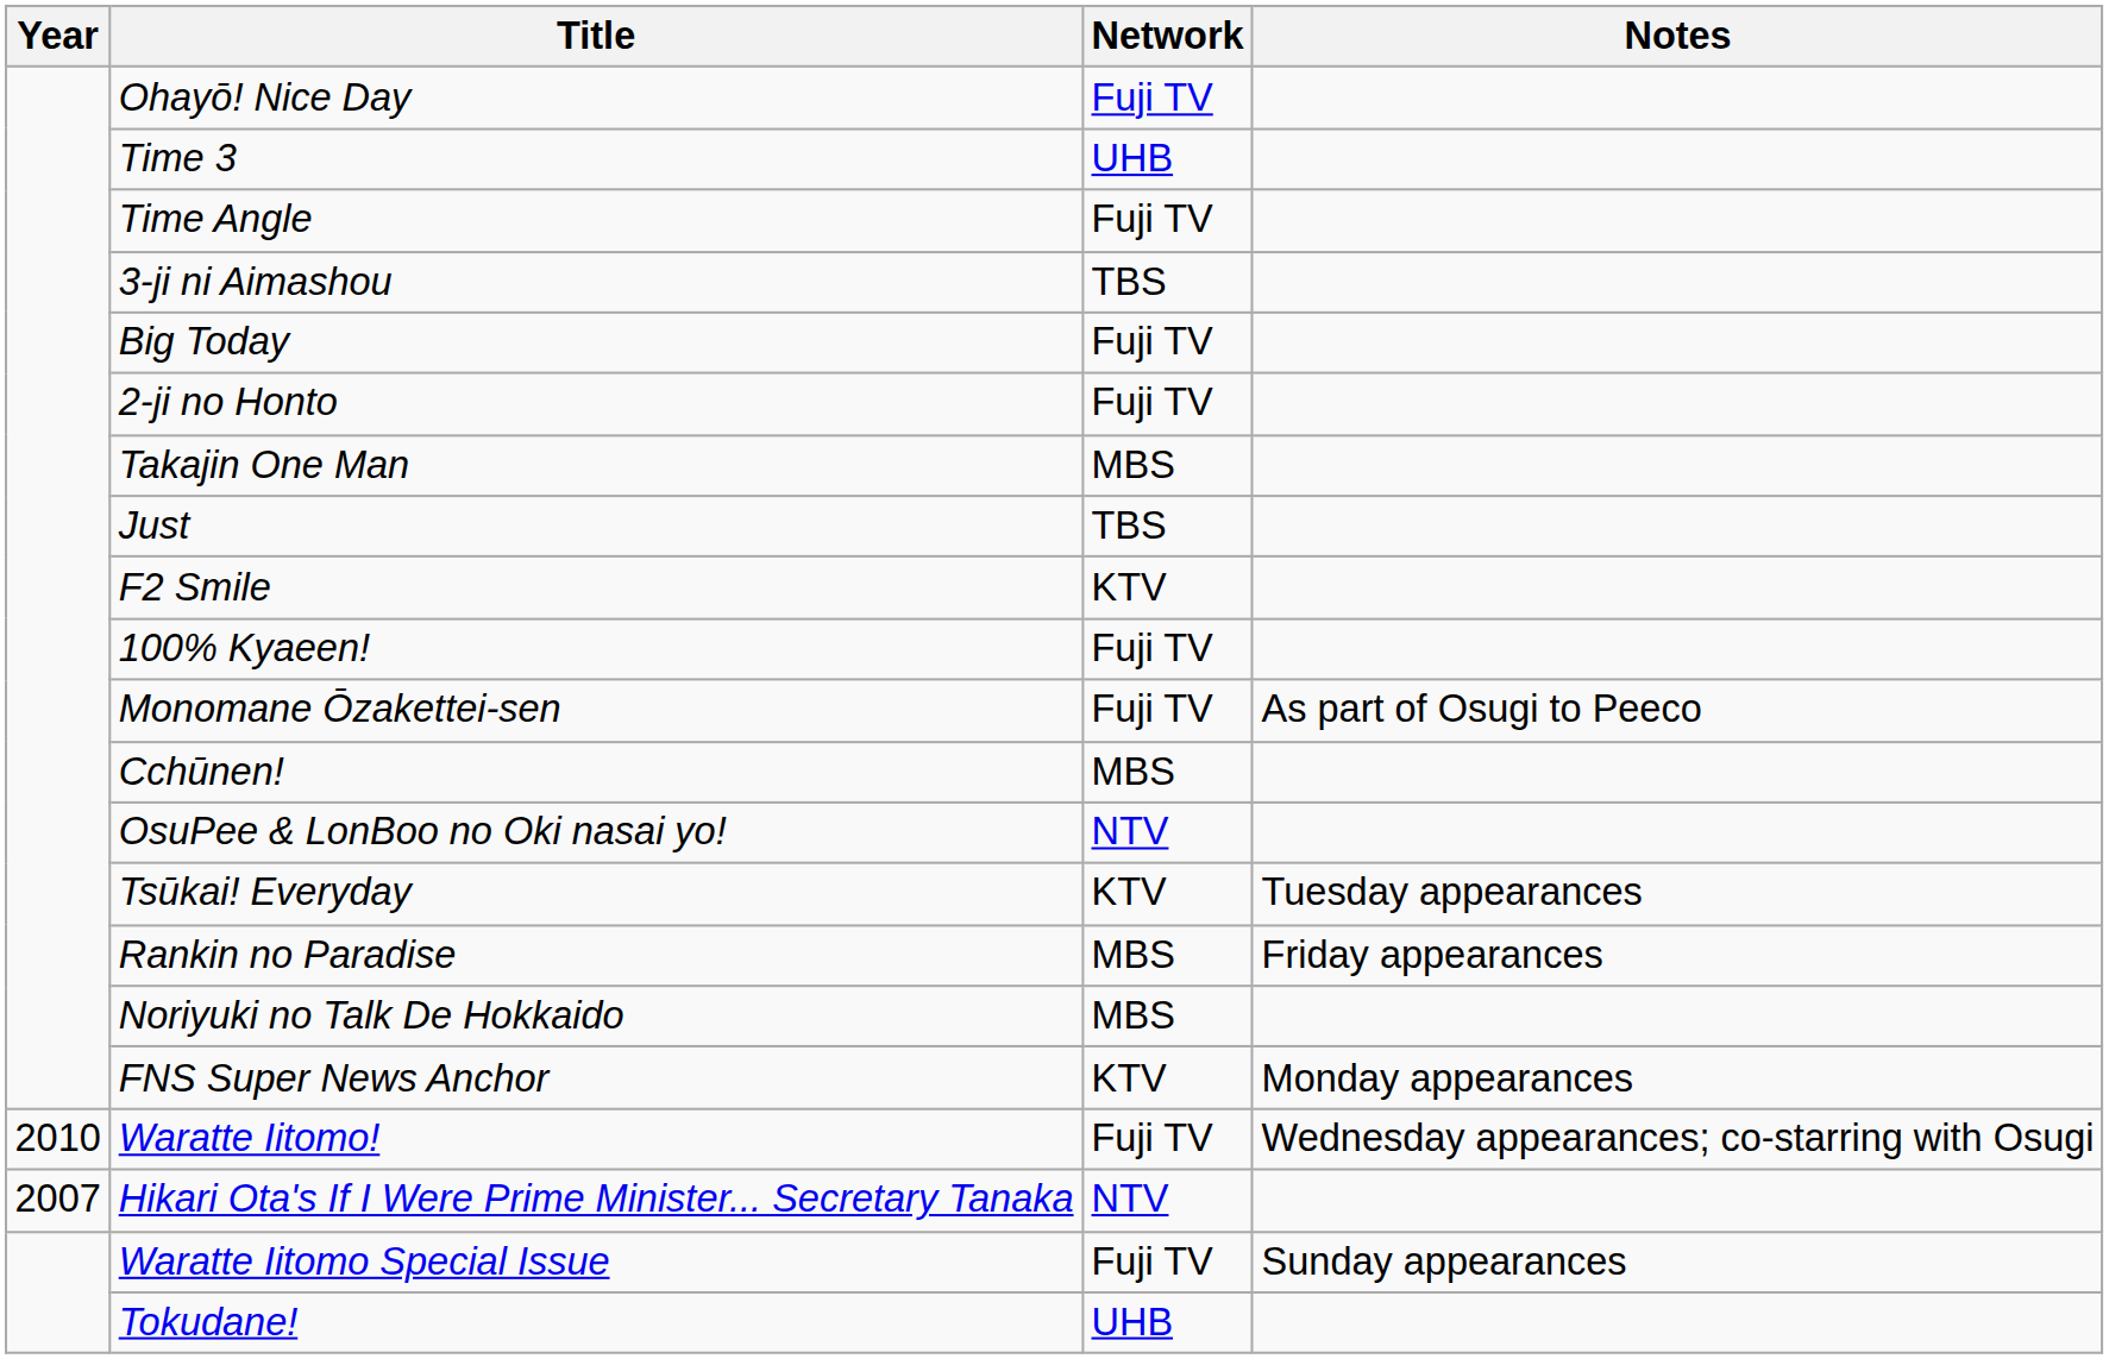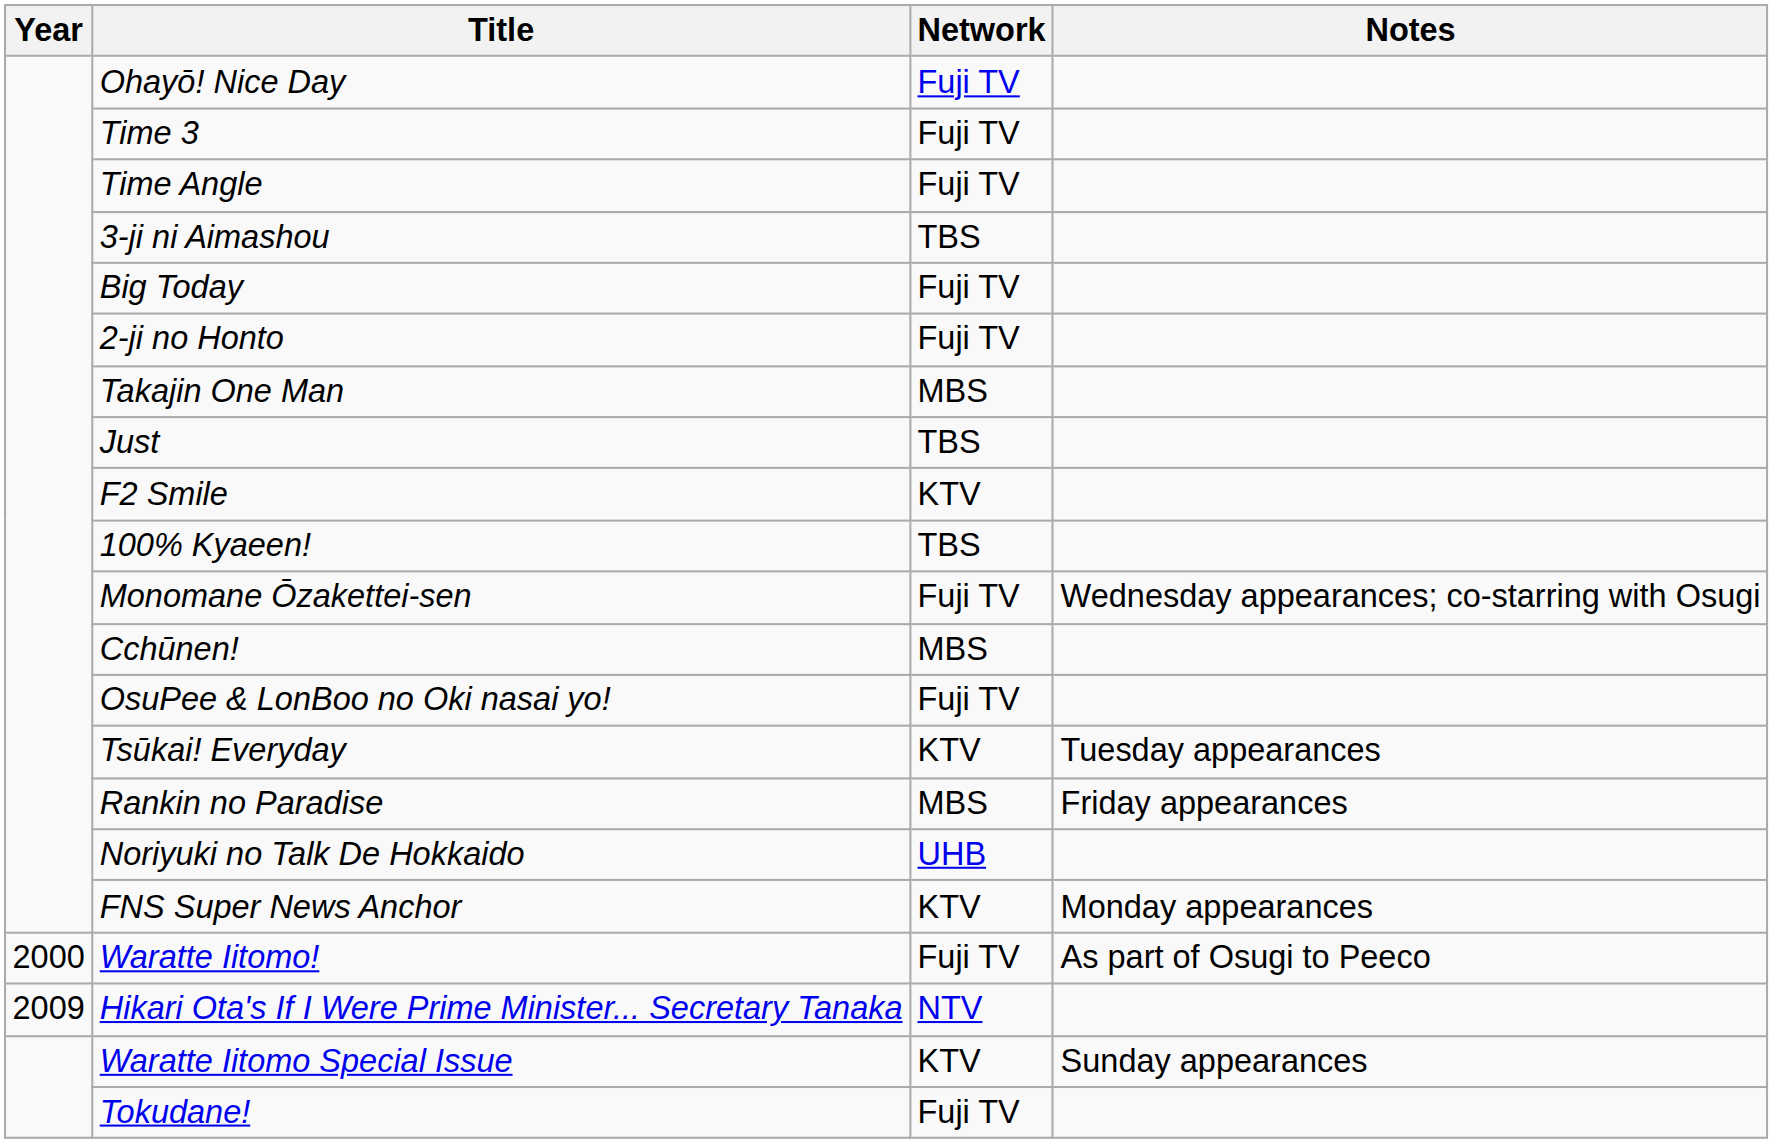Time 3 | Network: UHB -> Fuji TV
100% Kyaeen! | Network: Fuji TV -> TBS
Monomane Ōzakettei-sen | Notes: As part of Osugi to Peeco -> Wednesday appearances; co-starring with Osugi
OsuPee & LonBoo no Oki nasai yo! | Network: NTV -> Fuji TV
Noriyuki no Talk De Hokkaido | Network: MBS -> UHB
Waratte Iitomo! | Year: 2010 -> 2000
Waratte Iitomo! | Notes: Wednesday appearances; co-starring with Osugi -> As part of Osugi to Peeco
Hikari Ota's If I Were Prime Minister... Secretary Tanaka | Year: 2007 -> 2009
Waratte Iitomo Special Issue | Network: Fuji TV -> KTV
Tokudane! | Network: UHB -> Fuji TV
